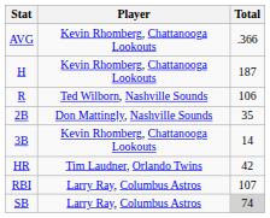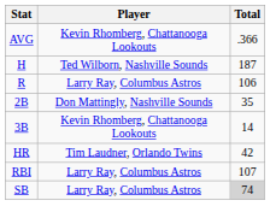H | Player: Kevin Rhomberg, Chattanooga Lookouts -> Ted Wilborn, Nashville Sounds
R | Player: Ted Wilborn, Nashville Sounds -> Larry Ray, Columbus Astros
